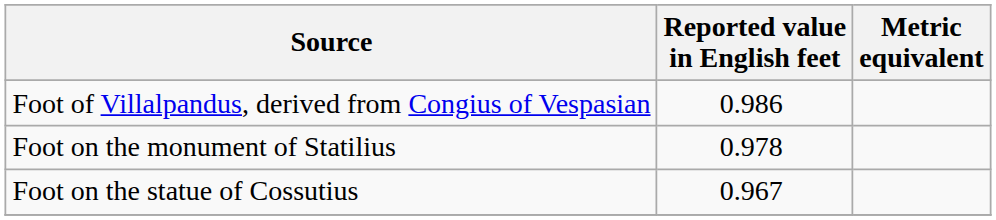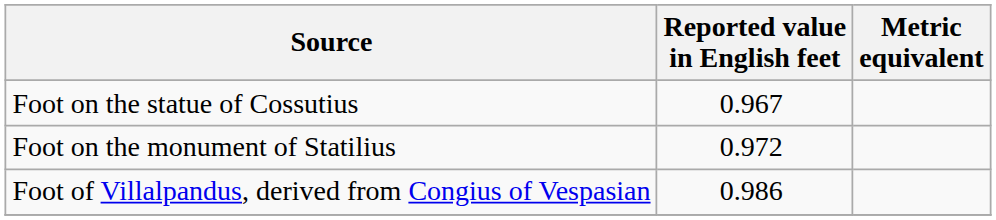rows swapped: Foot on the statue of Cossutius <-> Foot of Villalpandus, derived from Congius of Vespasian
Foot on the monument of Statilius | Reported value in English feet: 0.978 -> 0.972
